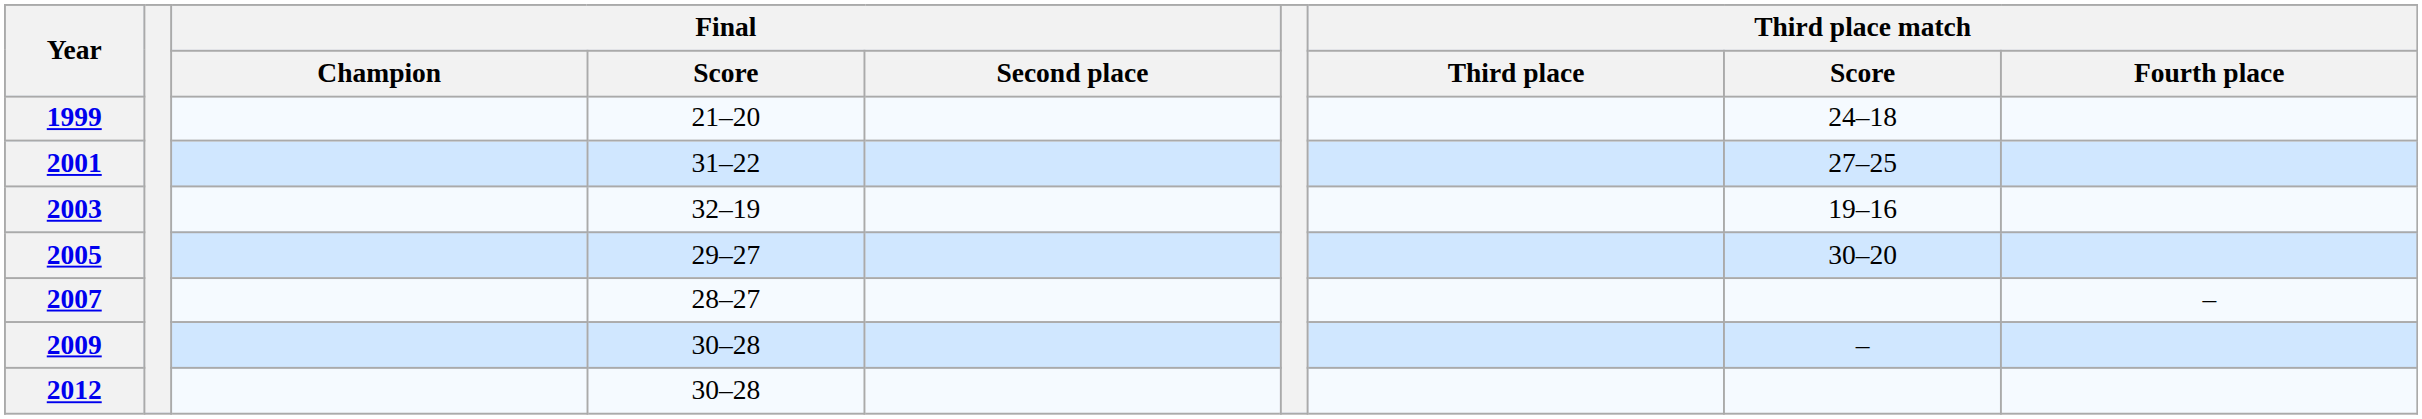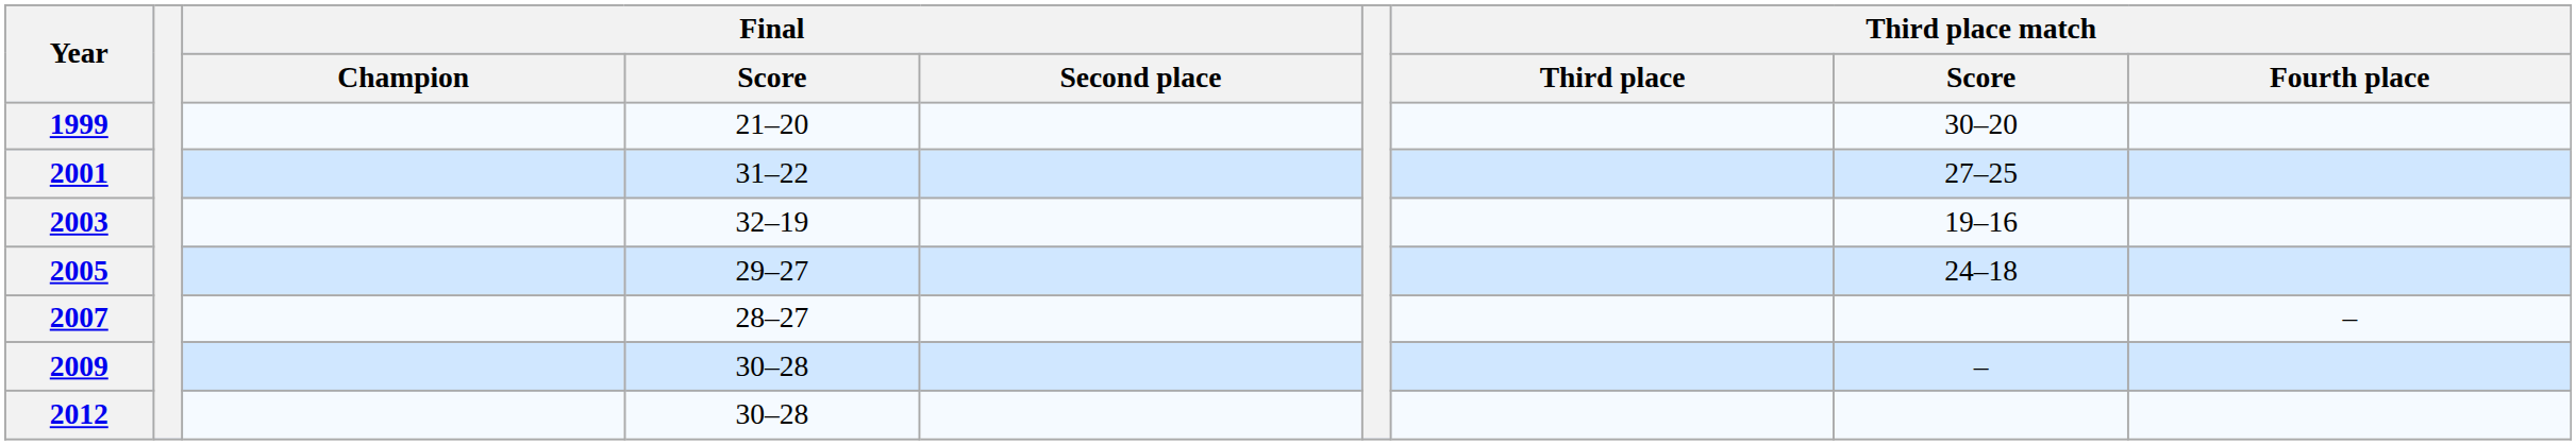1999 | Third place match / Score: 24–18 -> 30–20
2005 | Third place match / Score: 30–20 -> 24–18
